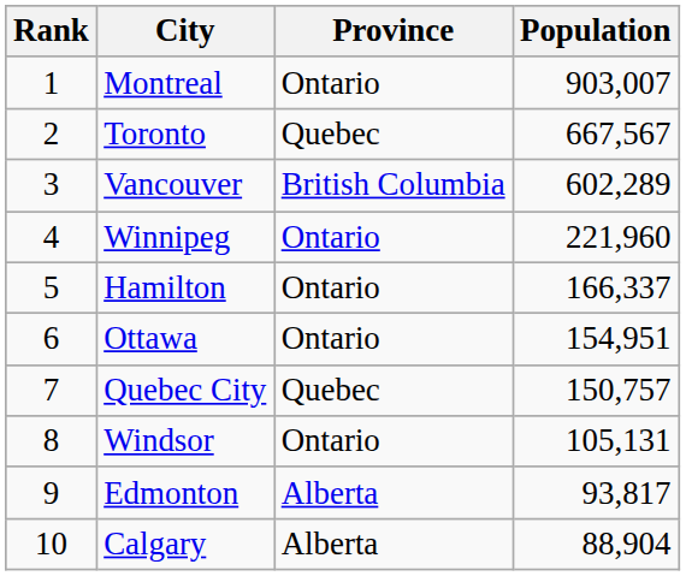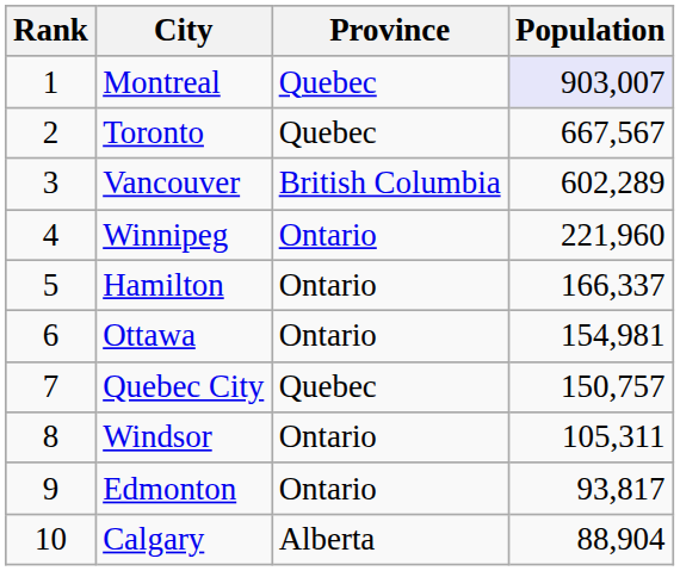Montreal | Province: Ontario -> Quebec
Montreal | Population: no background -> lavender background
Ottawa | Population: 154,951 -> 154,981
Windsor | Population: 105,131 -> 105,311
Edmonton | Province: Alberta -> Ontario
